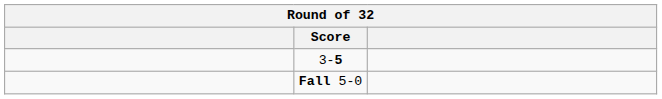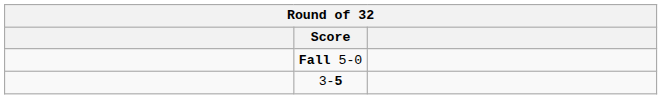rows swapped: 3-5 <-> Fall 5-0
